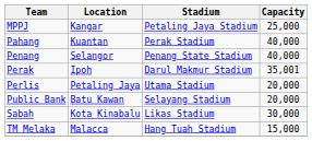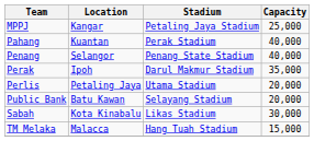Perak | Capacity: 35,001 -> 35,000
